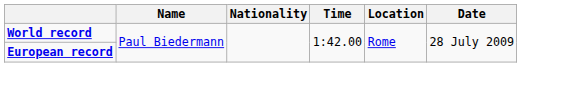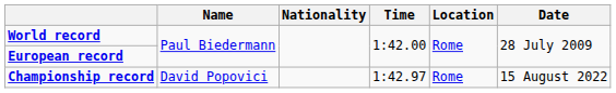+ row: Championship record | David Popovici | 1:42.97 | Rome | 15 August 2022
